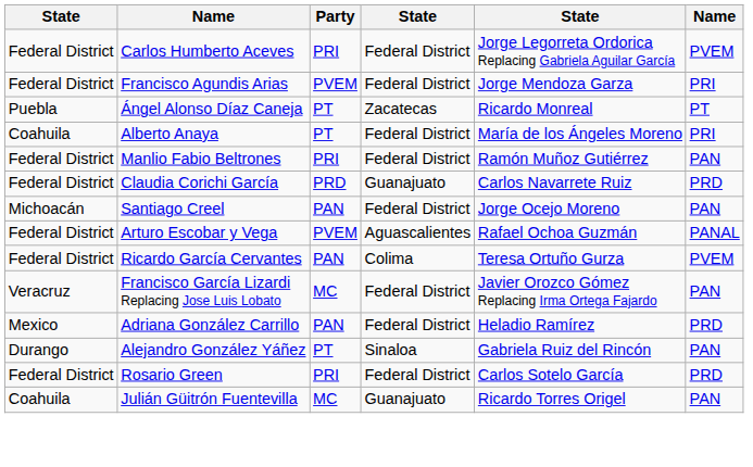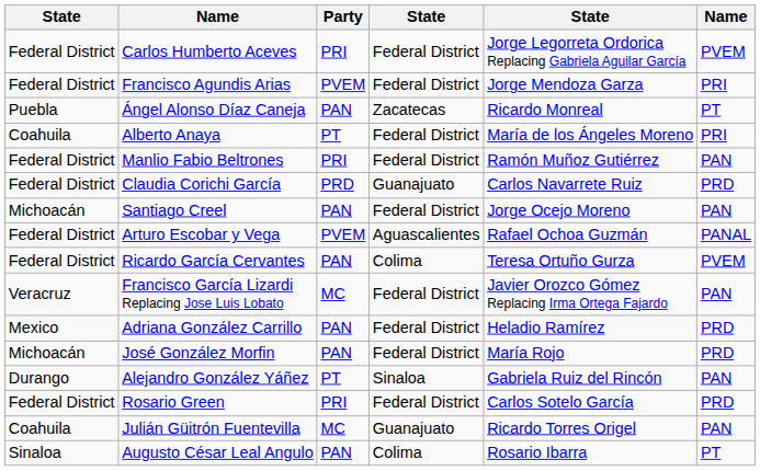Ángel Alonso Díaz Caneja | Party: PT -> PAN
+ row: Michoacán | José González Morfin | PAN | Federal District | María Rojo | PRD
+ row: Sinaloa | Augusto César Leal Angulo | PAN | Colima | Rosario Ibarra | PT
